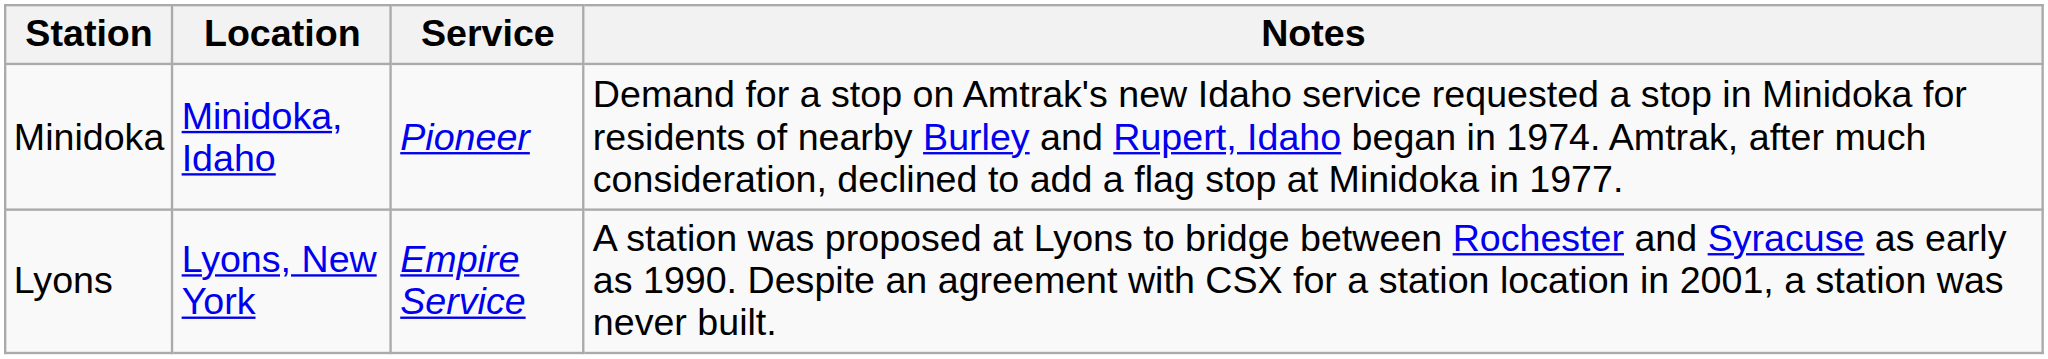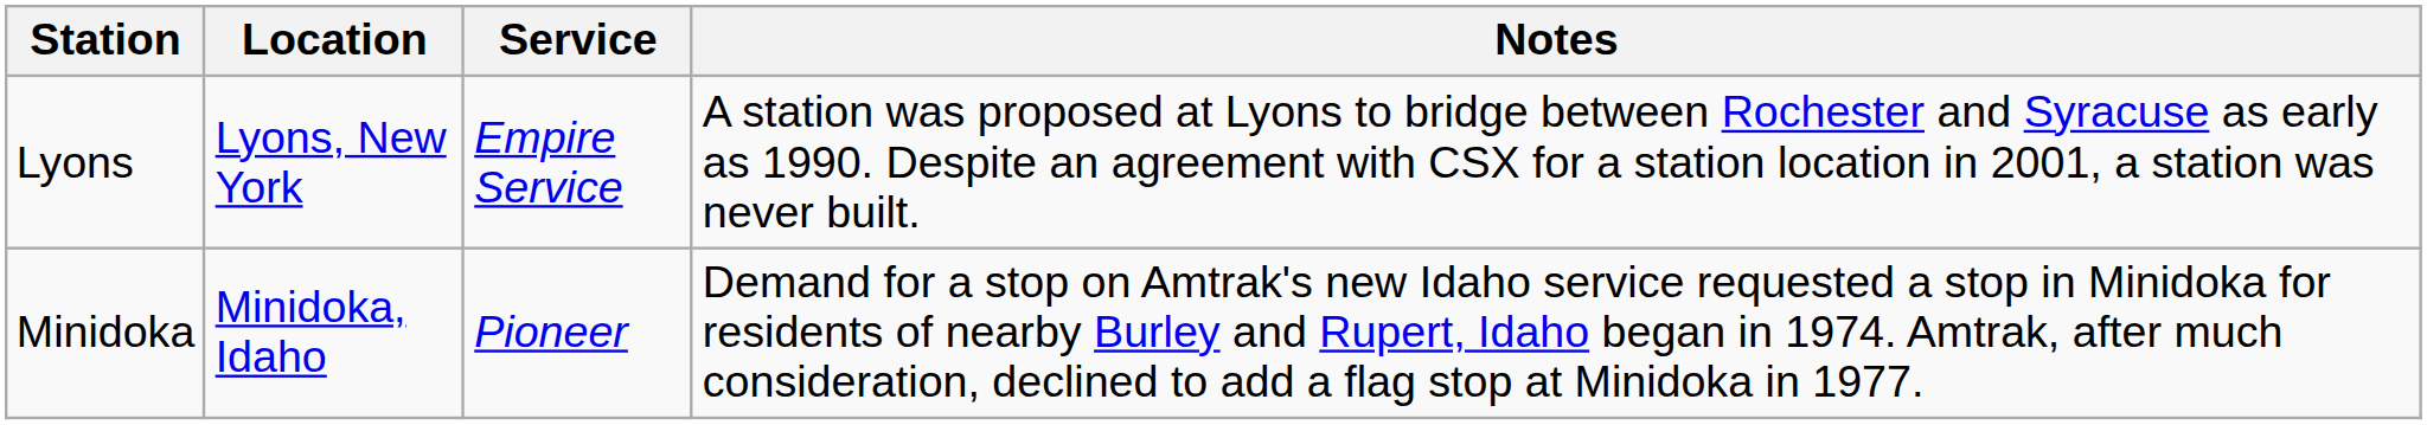rows swapped: Lyons <-> Minidoka
